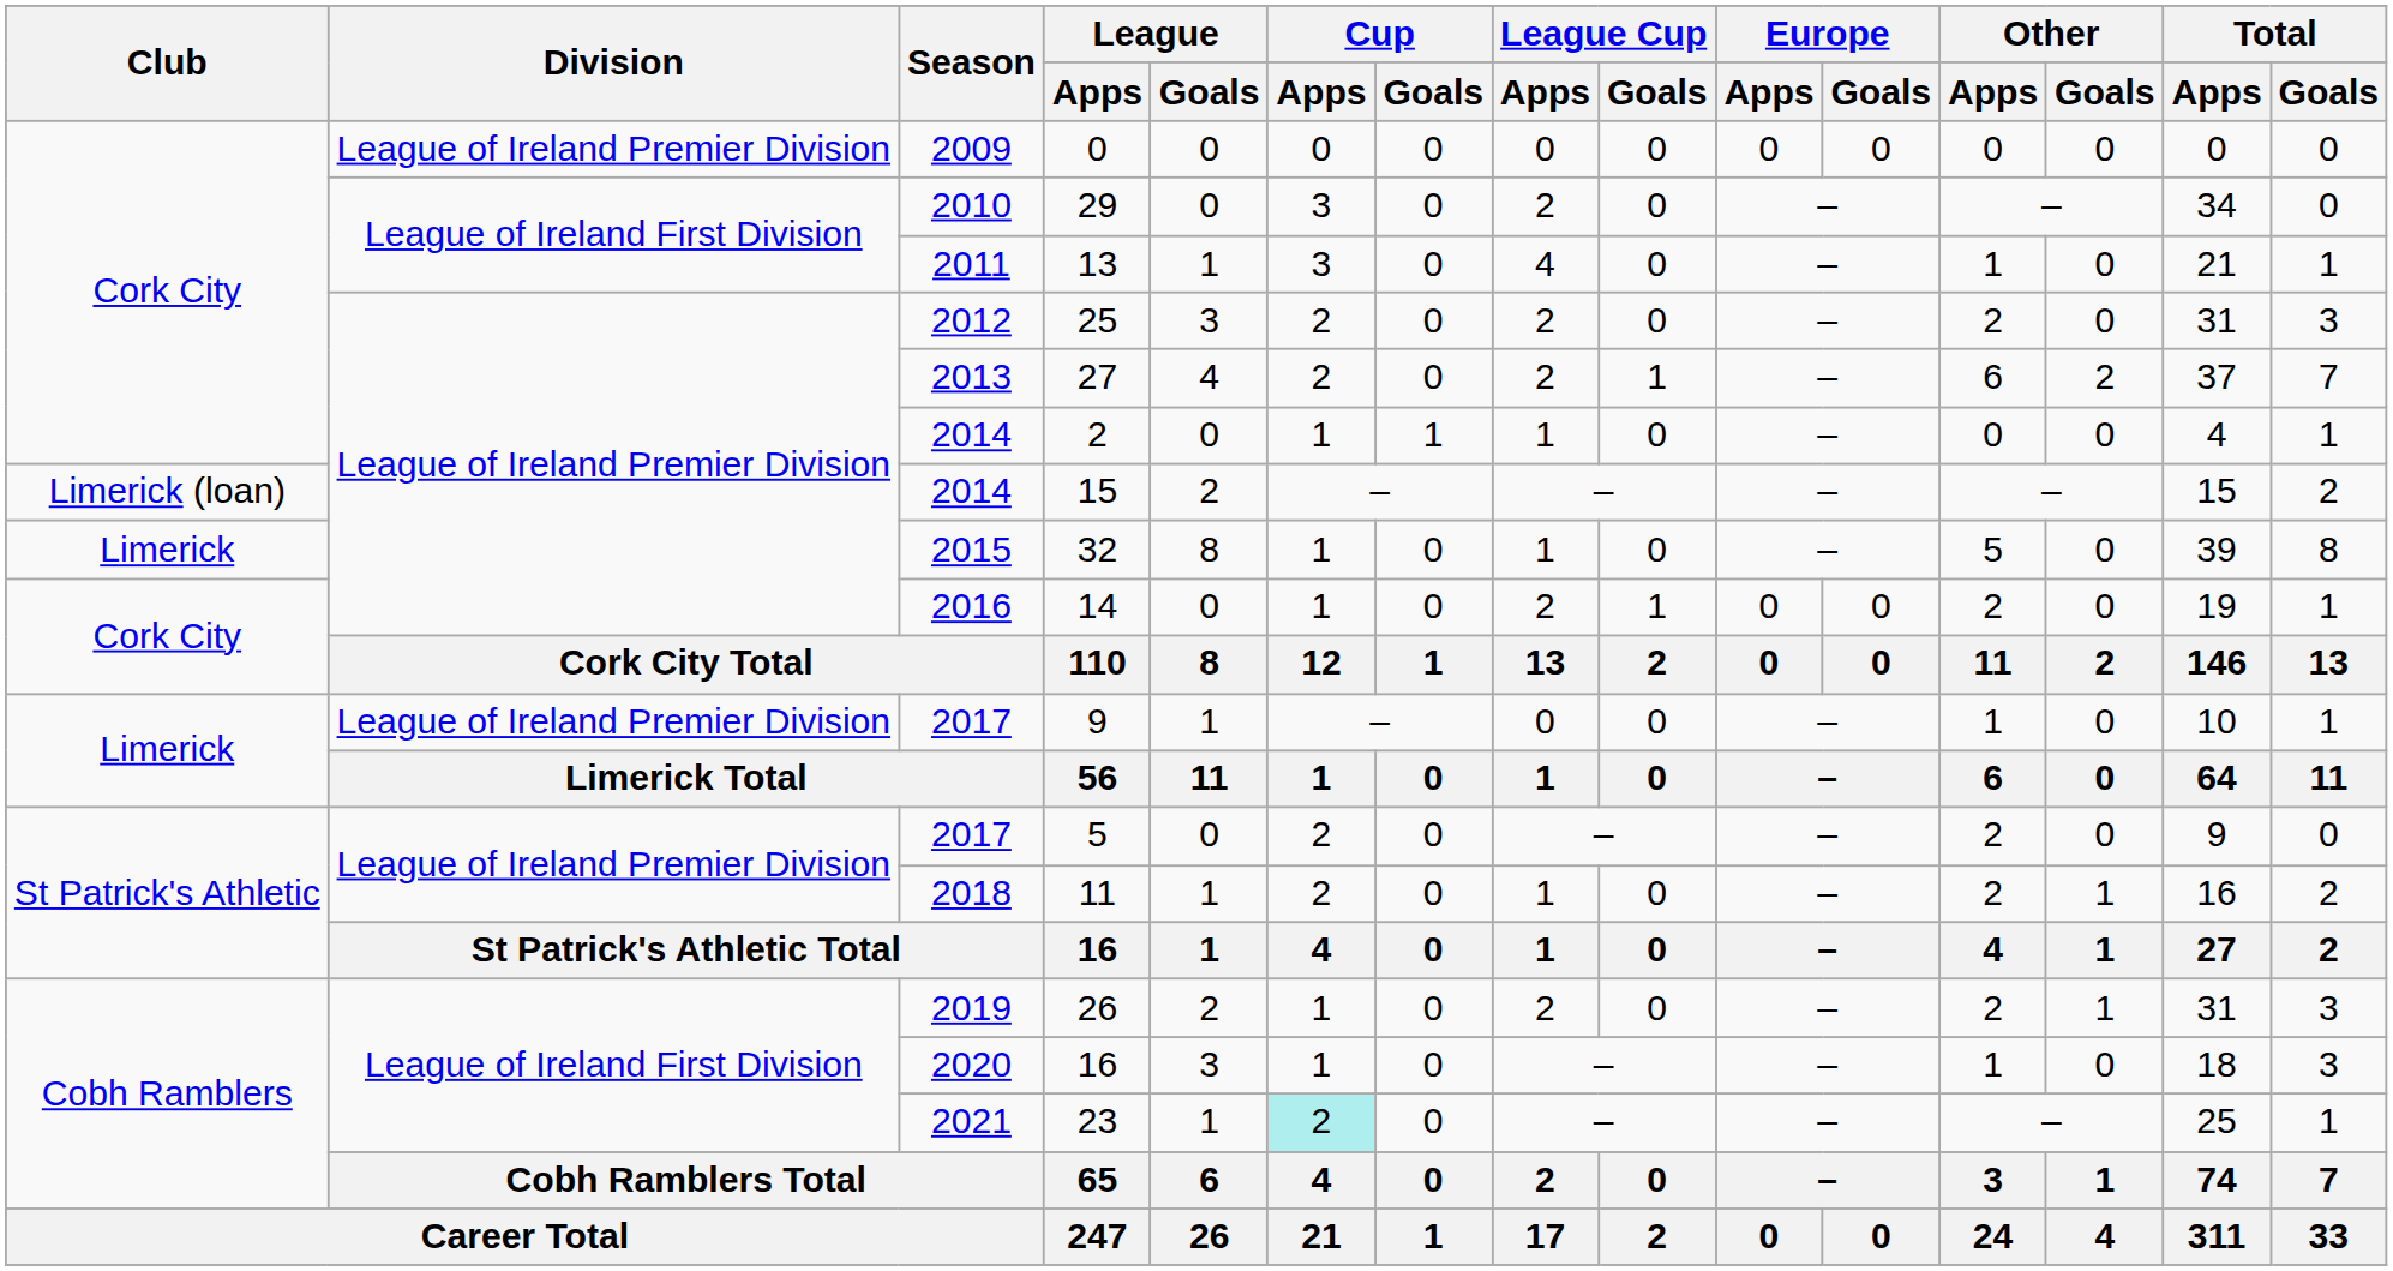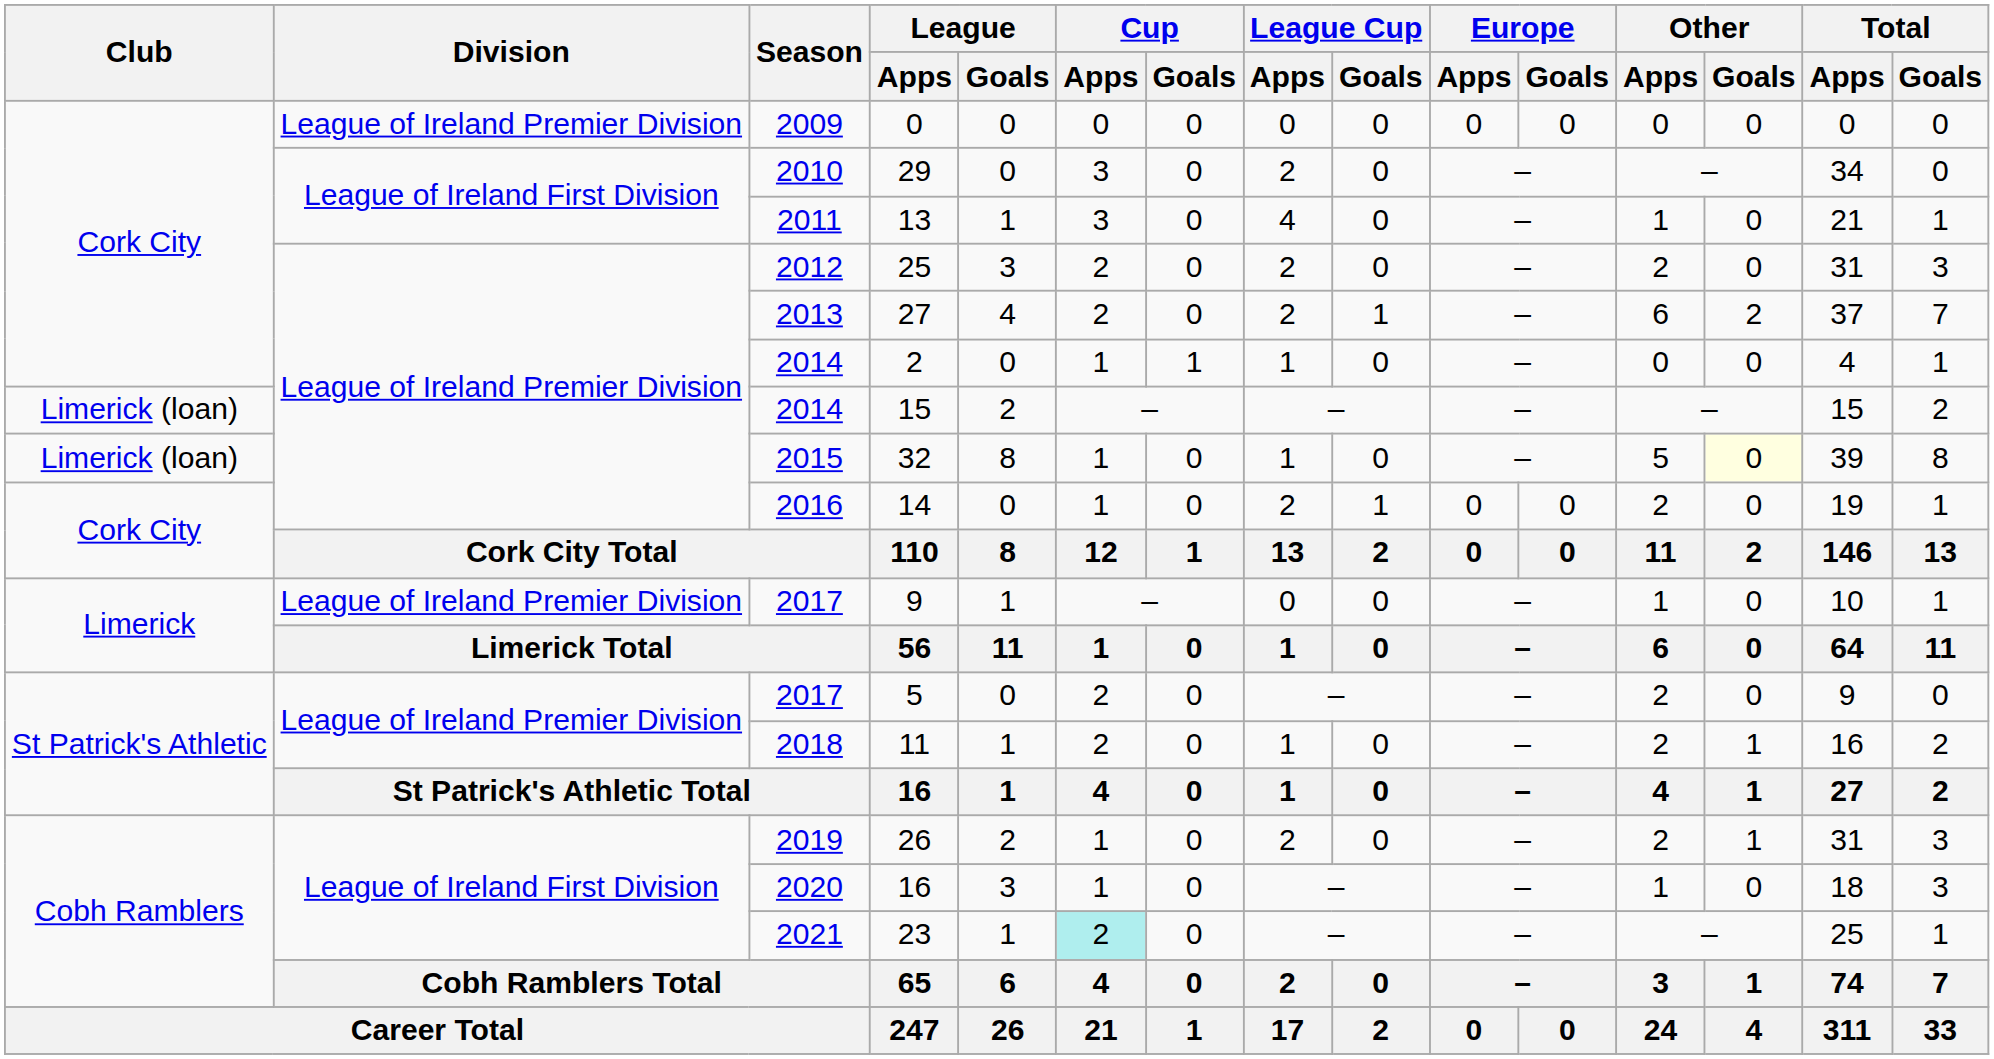32 | Club: Limerick -> Limerick (loan)
32 | Other / Goals: no background -> lightyellow background
